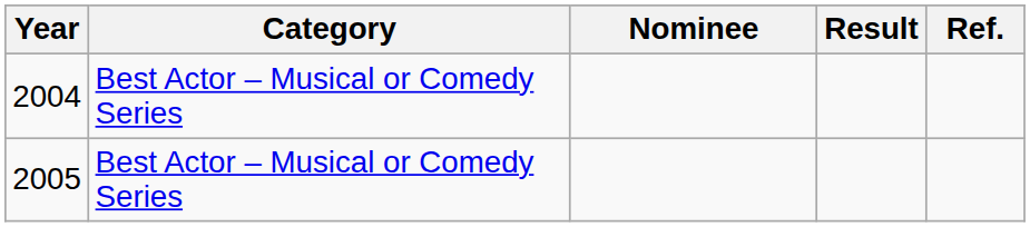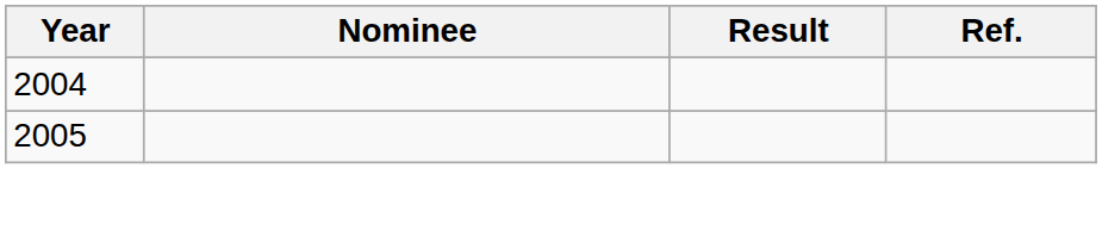- column: Category | Best Actor – Musical or Comedy Series | Best Actor – Musical or Comedy Series
